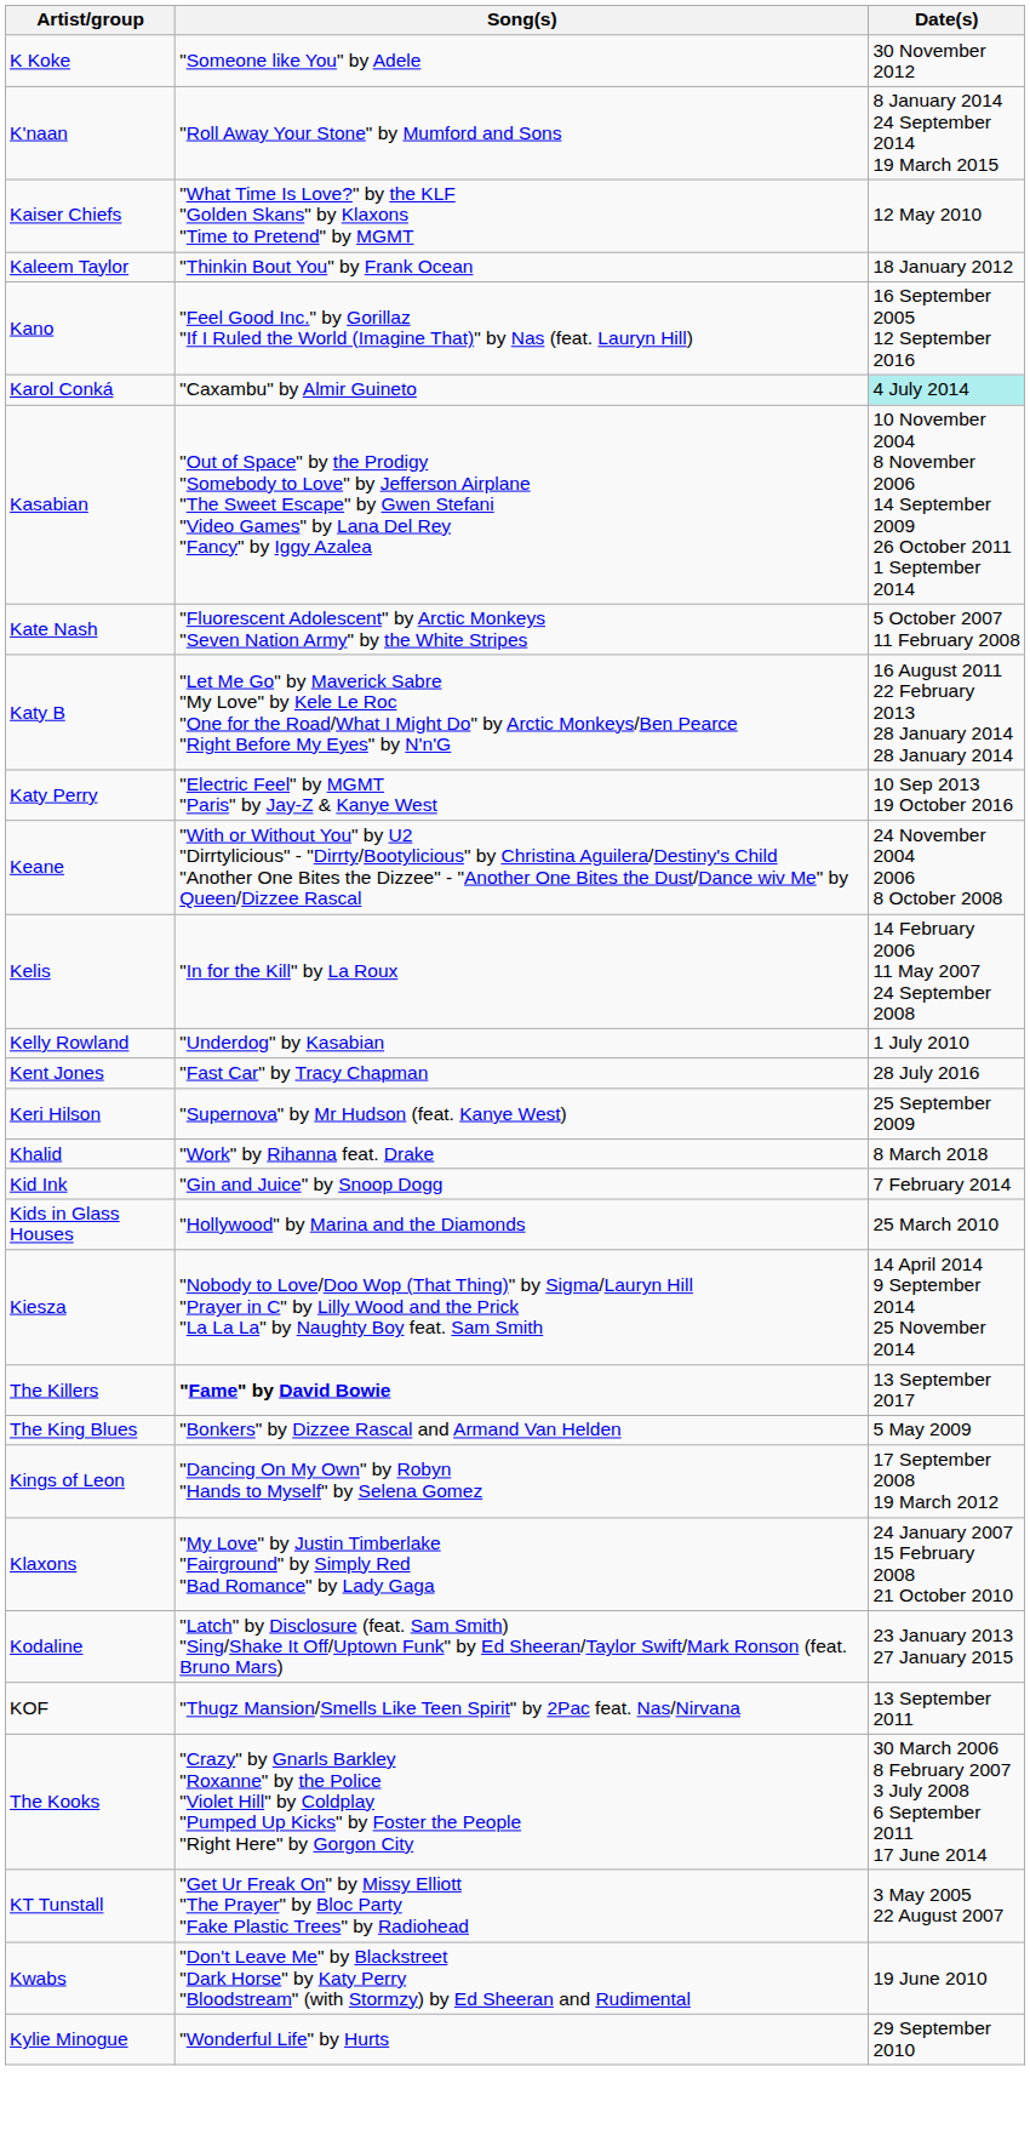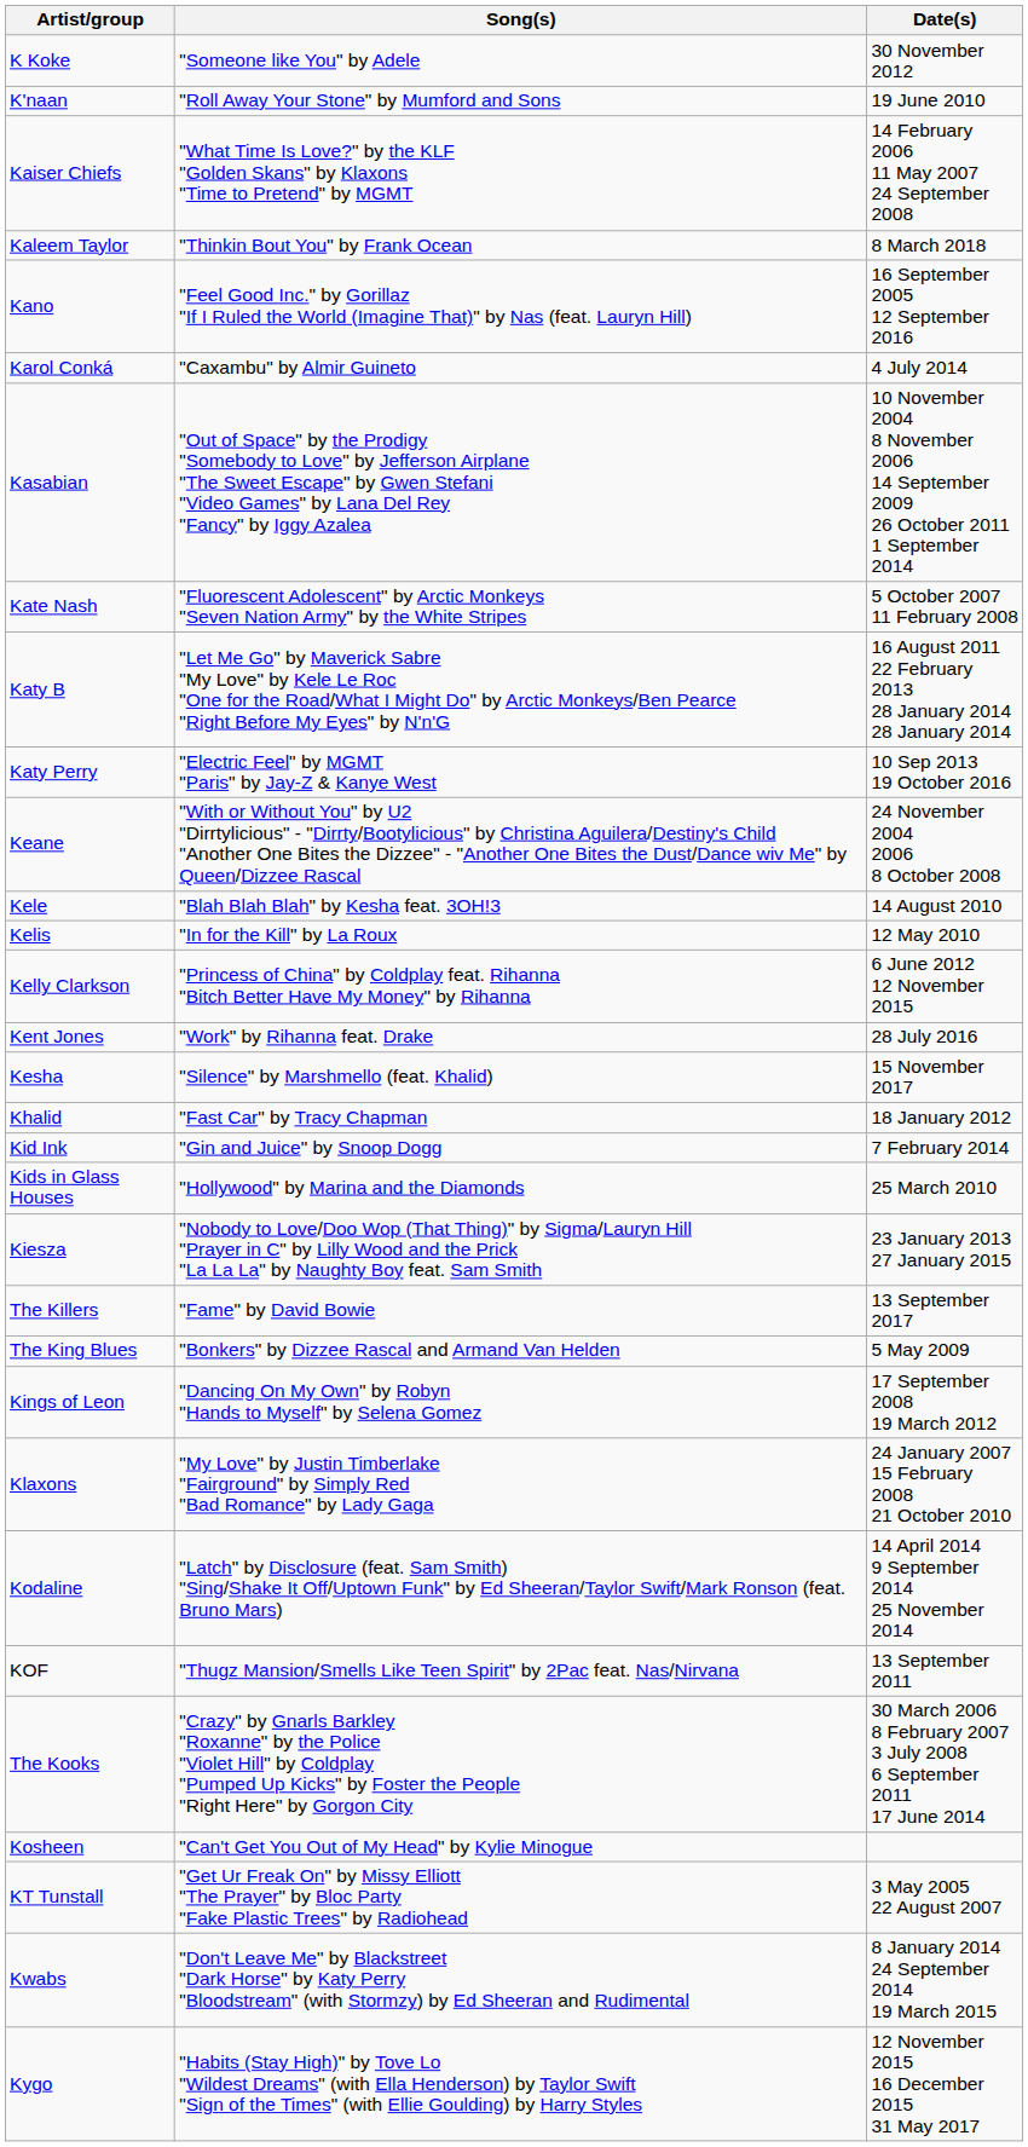K'naan | Date(s): 8 January 2014 24 September 2014 19 March 2015 -> 19 June 2010
Kaiser Chiefs | Date(s): 12 May 2010 -> 14 February 2006 11 May 2007 24 September 2008
Kaleem Taylor | Date(s): 18 January 2012 -> 8 March 2018
Karol Conká | Date(s): paleturquoise background -> no background
+ row: Kele | "Blah Blah Blah" by Kesha feat. 3OH!3 | 14 August 2010
Kelis | Date(s): 14 February 2006 11 May 2007 24 September 2008 -> 12 May 2010
+ row: Kelly Clarkson | "Princess of China" by Coldplay feat. Rihanna "Bitch Better Have My Money" by Rihanna | 6 June 2012 12 November 2015
- row: Kelly Rowland | "Underdog" by Kasabian | 1 July 2010
Kent Jones | Song(s): "Fast Car" by Tracy Chapman -> "Work" by Rihanna feat. Drake
- row: Keri Hilson | "Supernova" by Mr Hudson (feat. Kanye West) | 25 September 2009
+ row: Kesha | "Silence" by Marshmello (feat. Khalid) | 15 November 2017
Khalid | Song(s): "Work" by Rihanna feat. Drake -> "Fast Car" by Tracy Chapman
Khalid | Date(s): 8 March 2018 -> 18 January 2012
Kiesza | Date(s): 14 April 2014 9 September 2014 25 November 2014 -> 23 January 2013 27 January 2015
The Killers | Song(s): bold -> normal
Kodaline | Date(s): 23 January 2013 27 January 2015 -> 14 April 2014 9 September 2014 25 November 2014
+ row: Kosheen | "Can't Get You Out of My Head" by Kylie Minogue
Kwabs | Date(s): 19 June 2010 -> 8 January 2014 24 September 2014 19 March 2015
+ row: Kygo | "Habits (Stay High)" by Tove Lo "Wildest Dreams" (with Ella Henderson) by Taylor Swift "Sign of the Times" (with Ellie Goulding) by Harry Styles | 12 November 2015 16 December 2015 31 May 2017
- row: Kylie Minogue | "Wonderful Life" by Hurts | 29 September 2010
